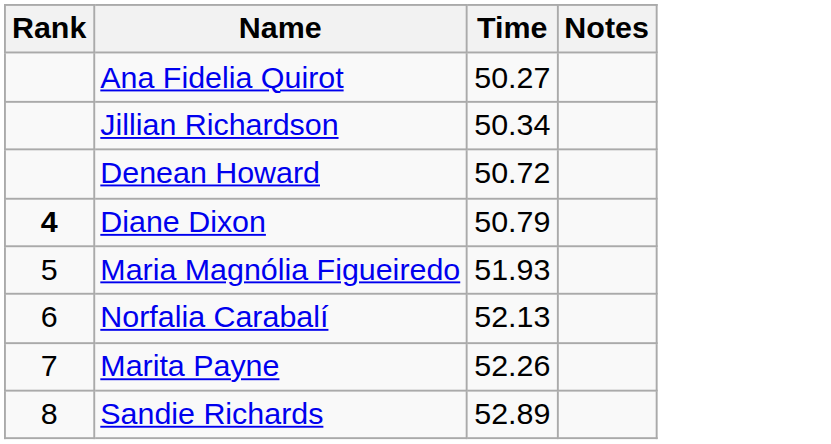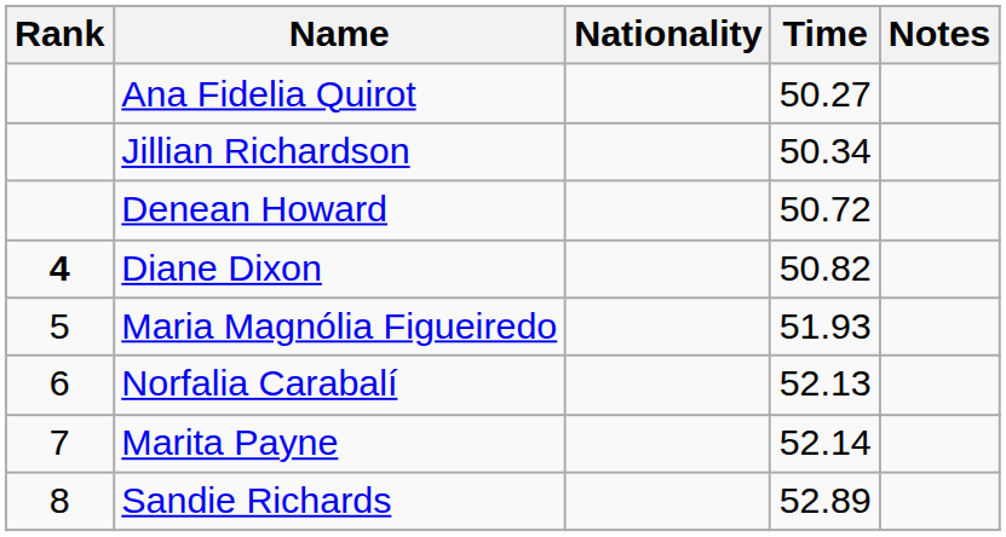+ column: Nationality
Diane Dixon | Time: 50.79 -> 50.82
Marita Payne | Time: 52.26 -> 52.14
